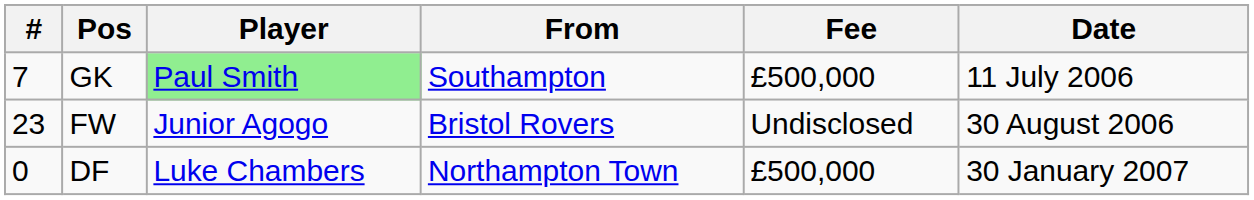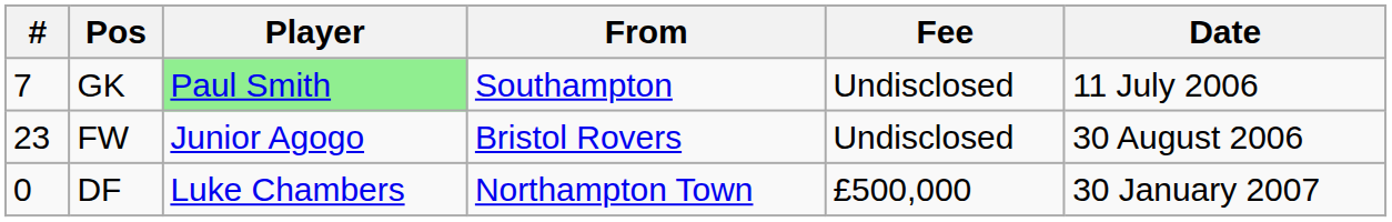GK | Fee: £500,000 -> Undisclosed
